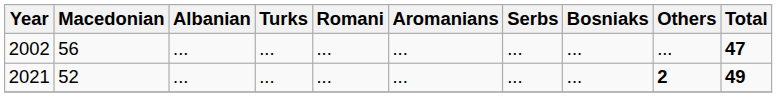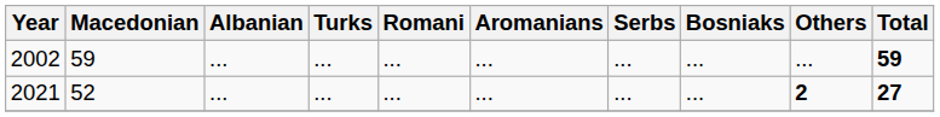2002 | Macedonian: 56 -> 59
2002 | Total: 47 -> 59
2021 | Total: 49 -> 27
